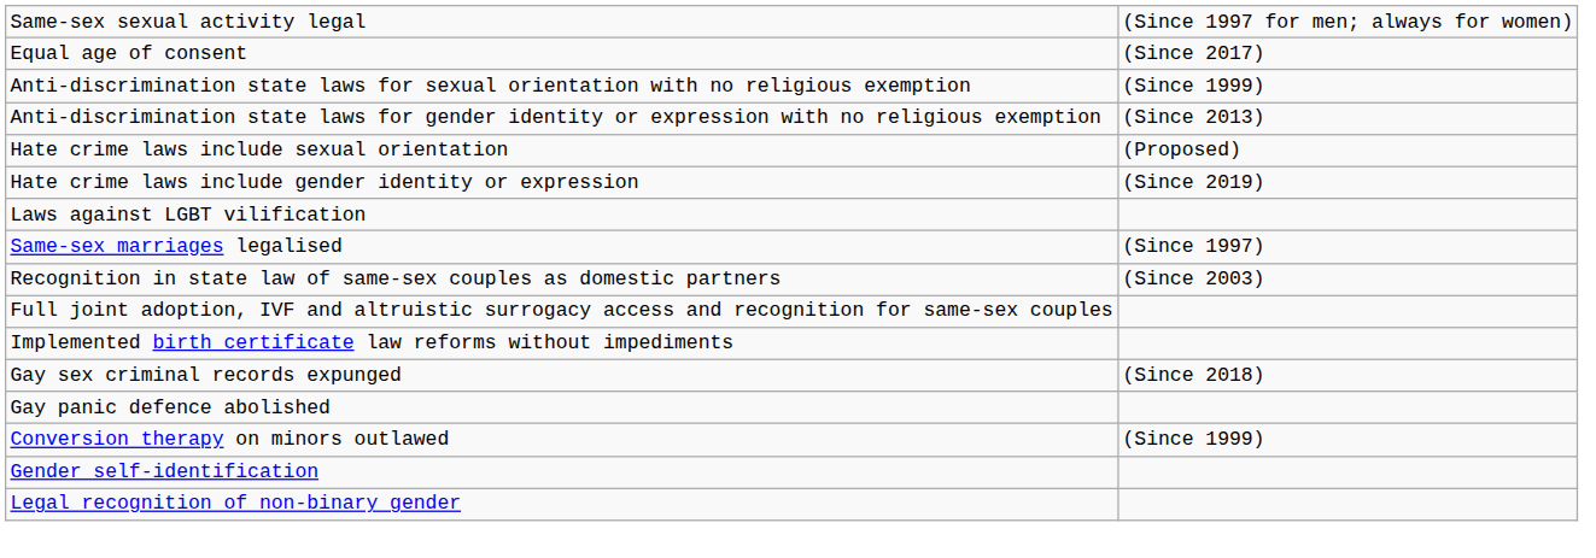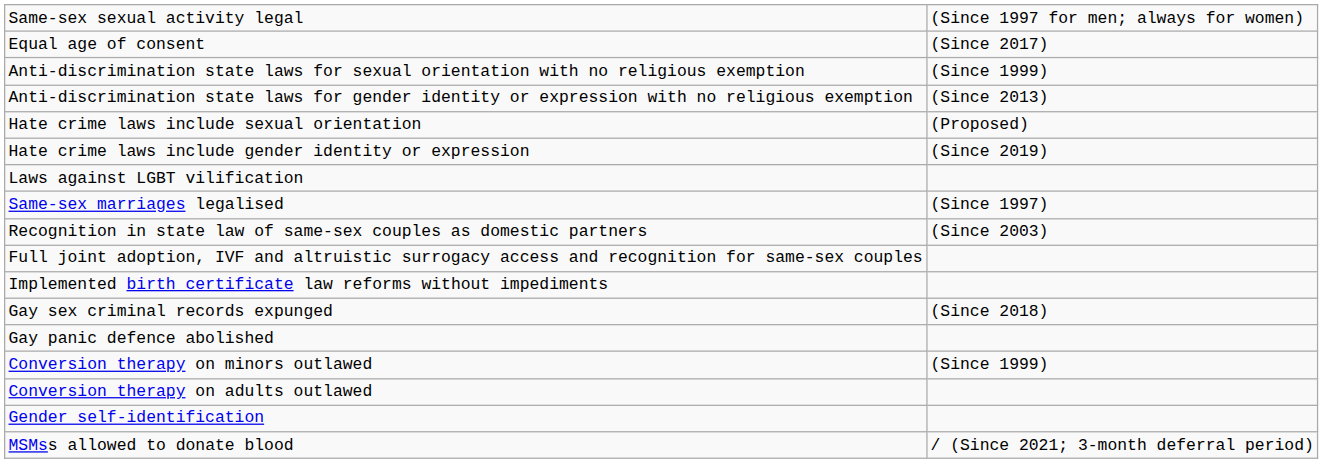+ row: Conversion therapy on adults outlawed
- row: Legal recognition of non-binary gender
+ row: MSMss allowed to donate blood | / (Since 2021; 3-month deferral period)
